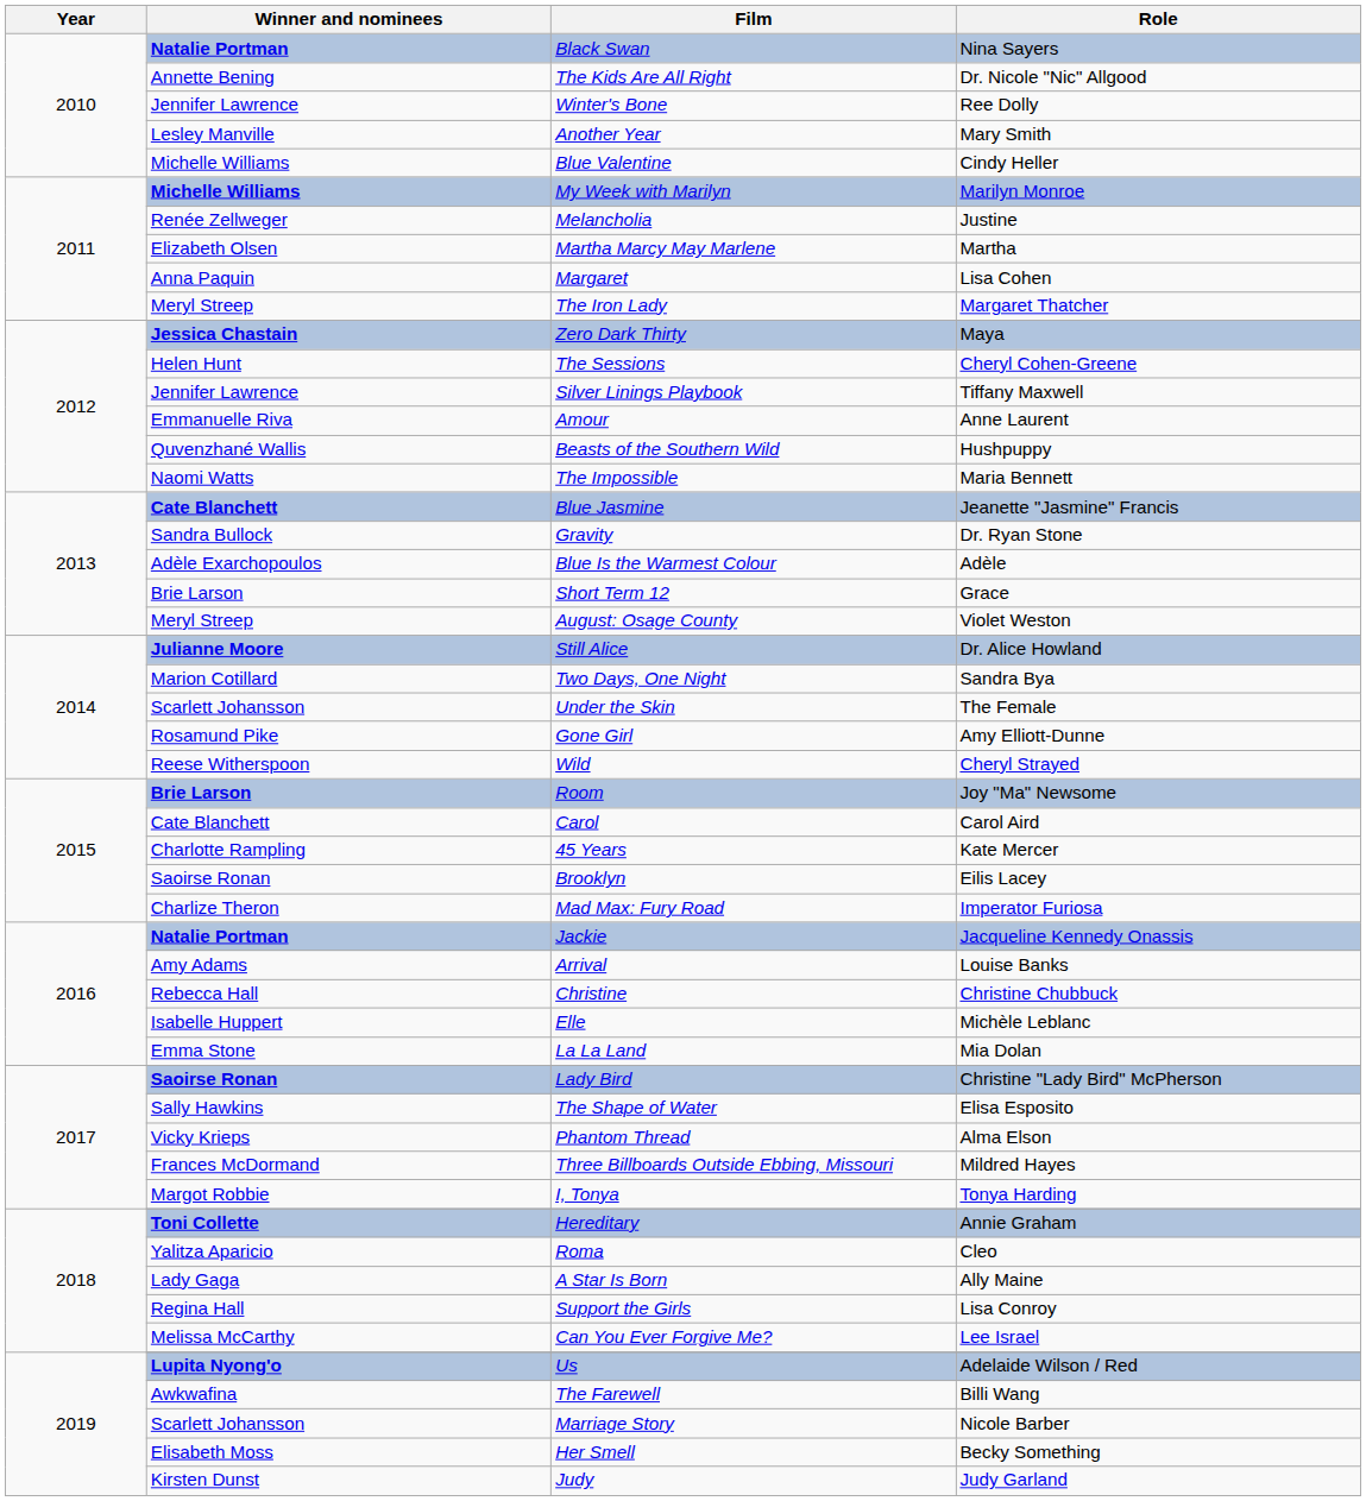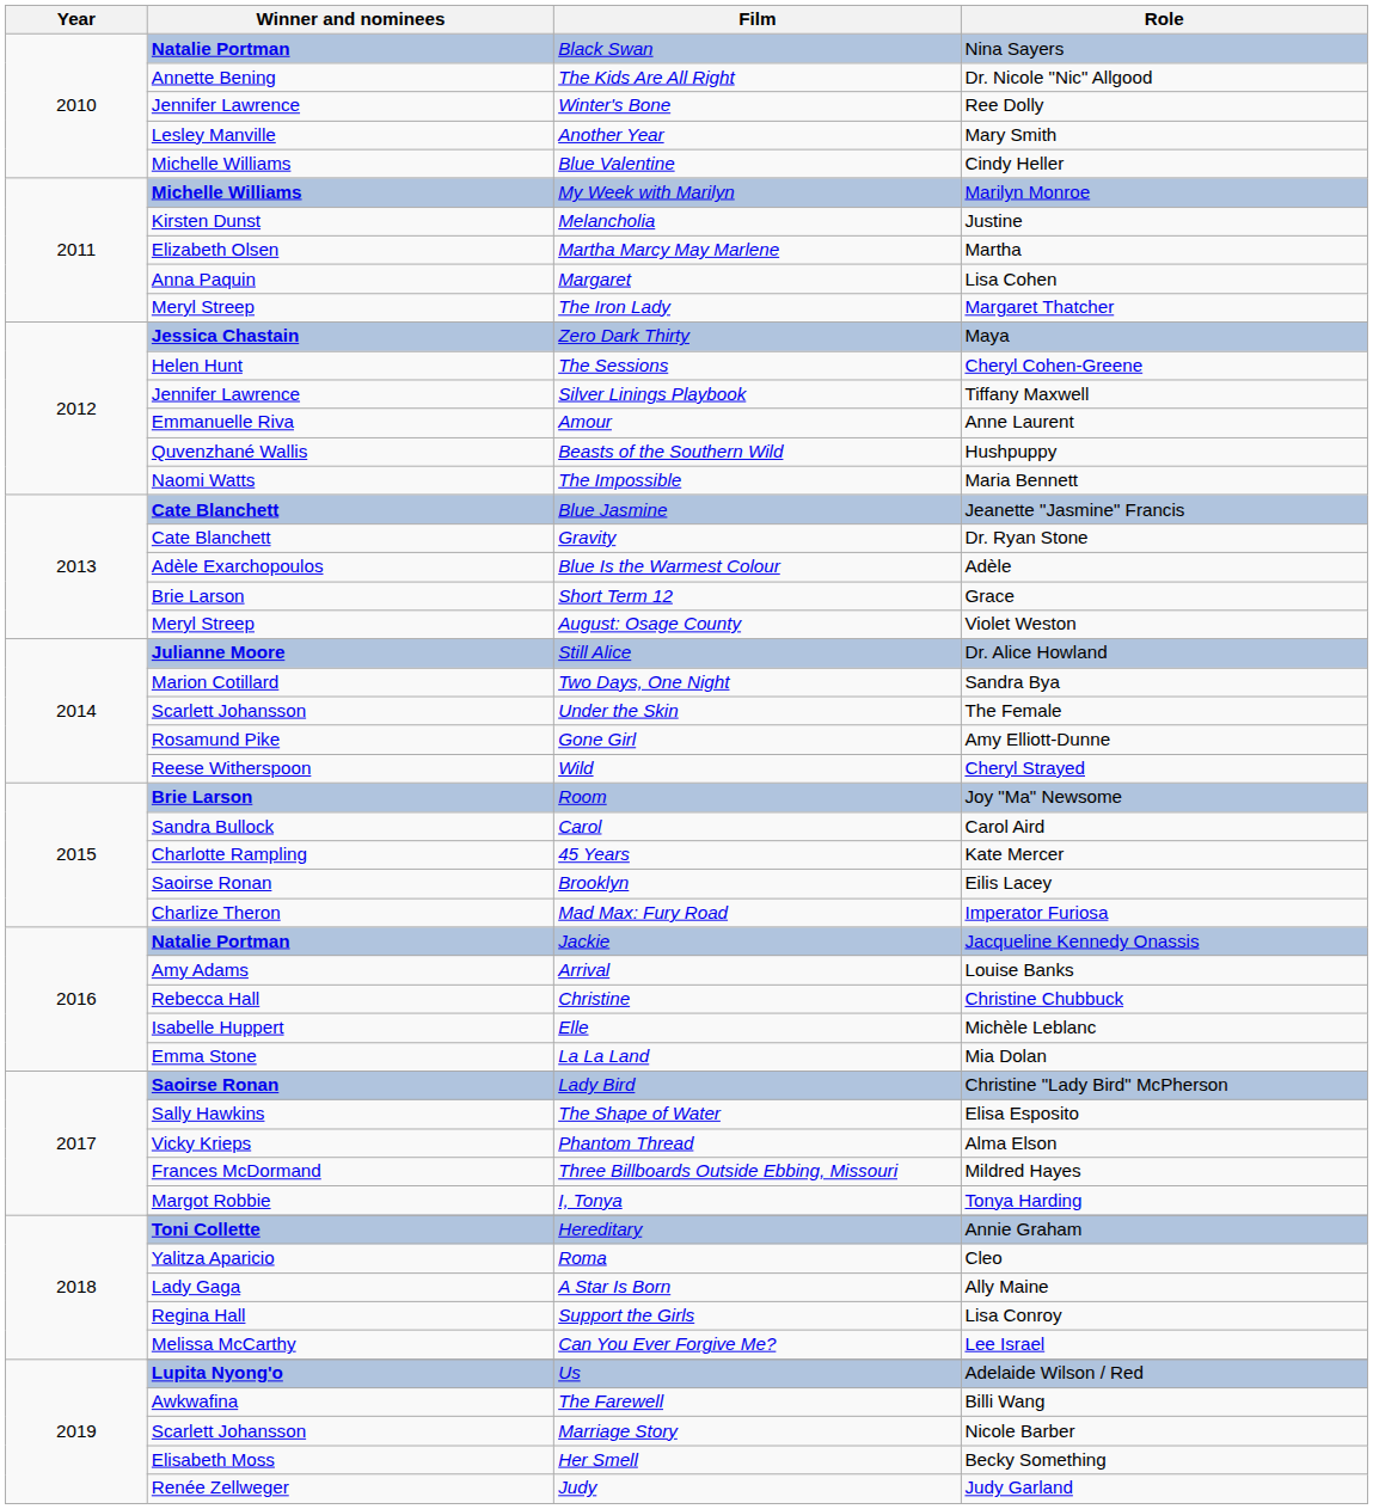Melancholia | Winner and nominees: Renée Zellweger -> Kirsten Dunst
Gravity | Winner and nominees: Sandra Bullock -> Cate Blanchett
Carol | Winner and nominees: Cate Blanchett -> Sandra Bullock
Judy | Winner and nominees: Kirsten Dunst -> Renée Zellweger
